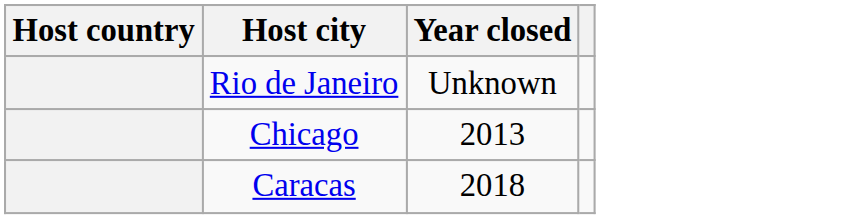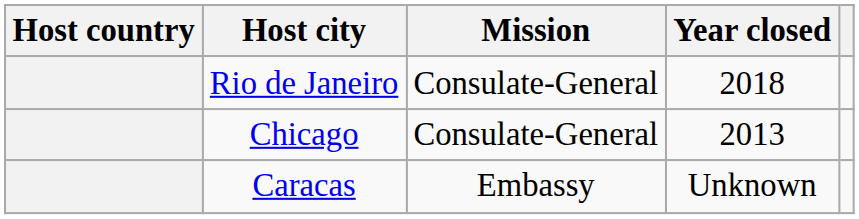+ column: Mission | Consulate-General | Consulate-General | Embassy
Rio de Janeiro | Year closed: Unknown -> 2018
Caracas | Year closed: 2018 -> Unknown
